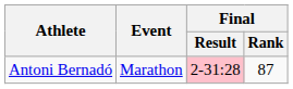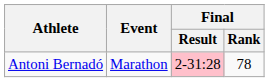Antoni Bernadó | Final / Rank: 87 -> 78
